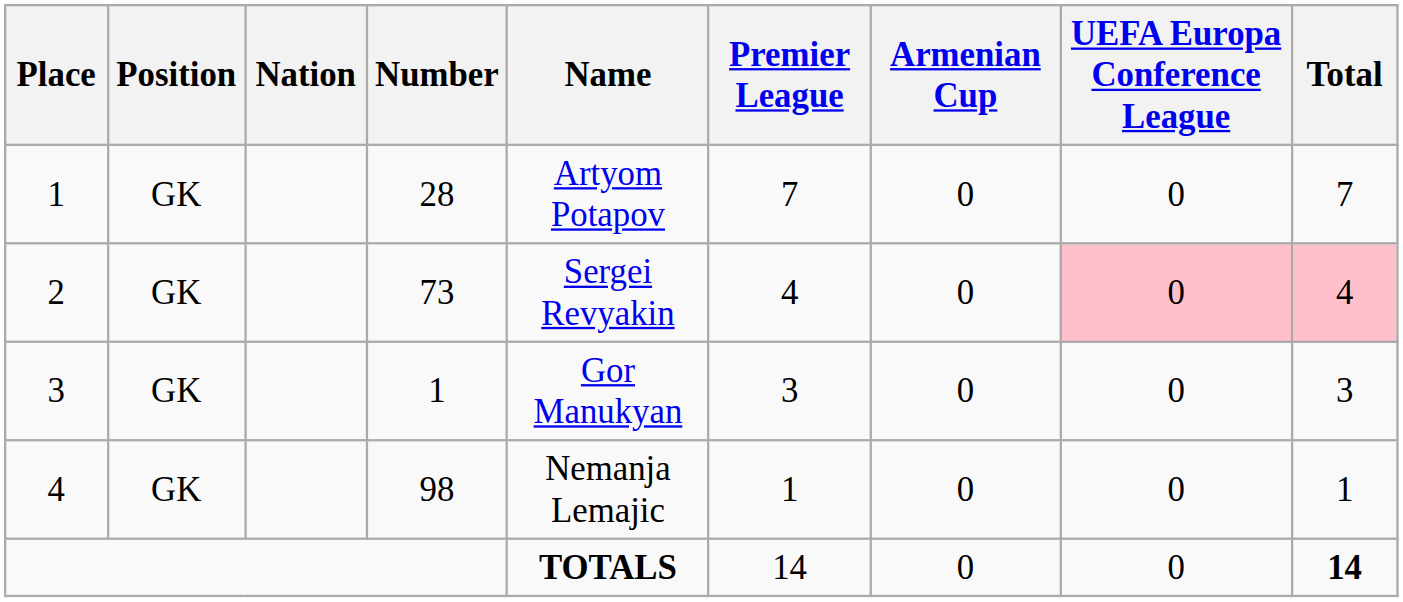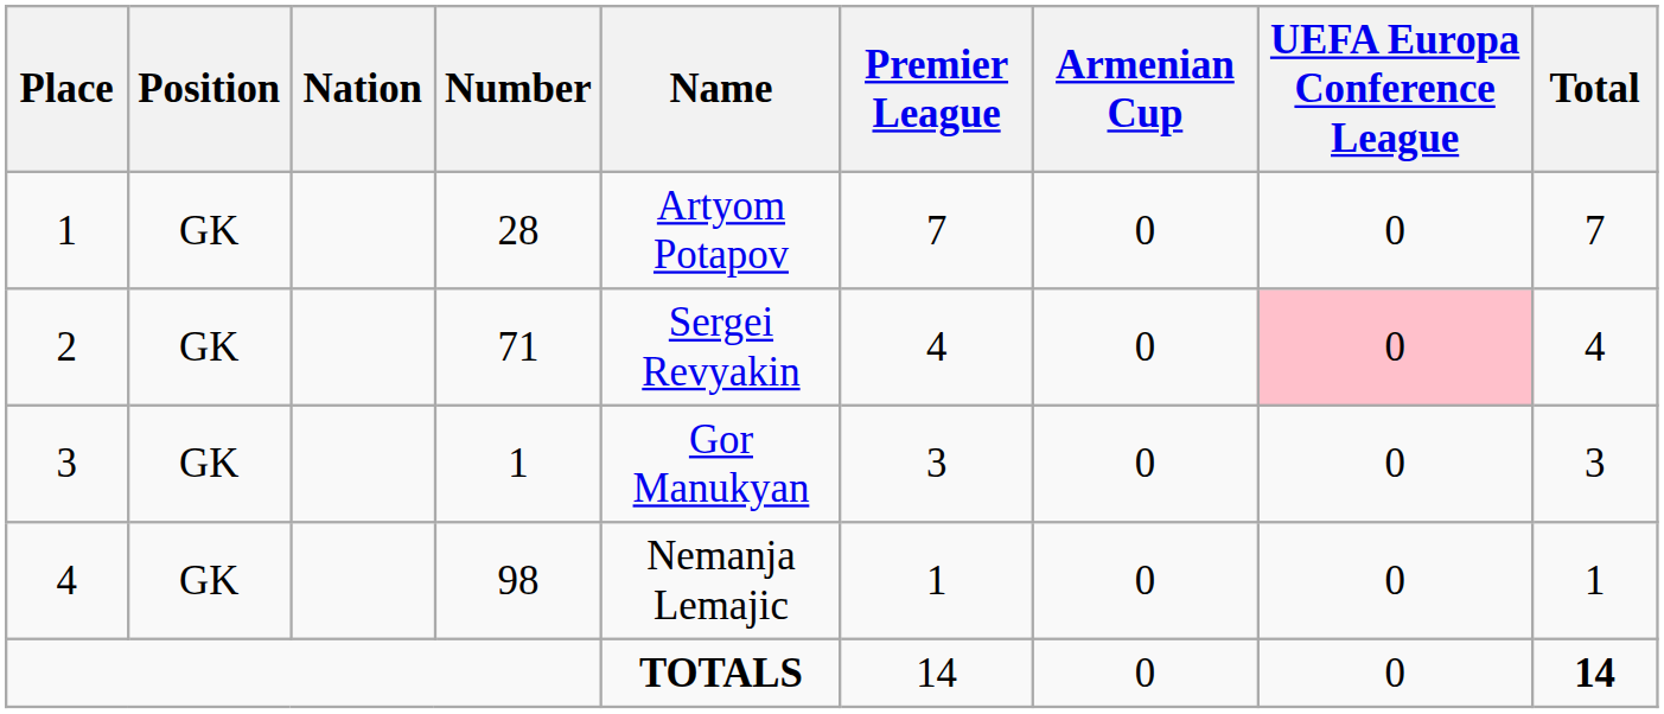2 | Number: 73 -> 71
2 | Total: pink background -> no background
